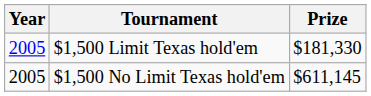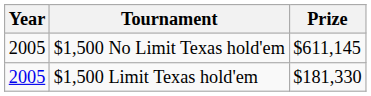rows swapped: $1,500 Limit Texas hold'em <-> $1,500 No Limit Texas hold'em
